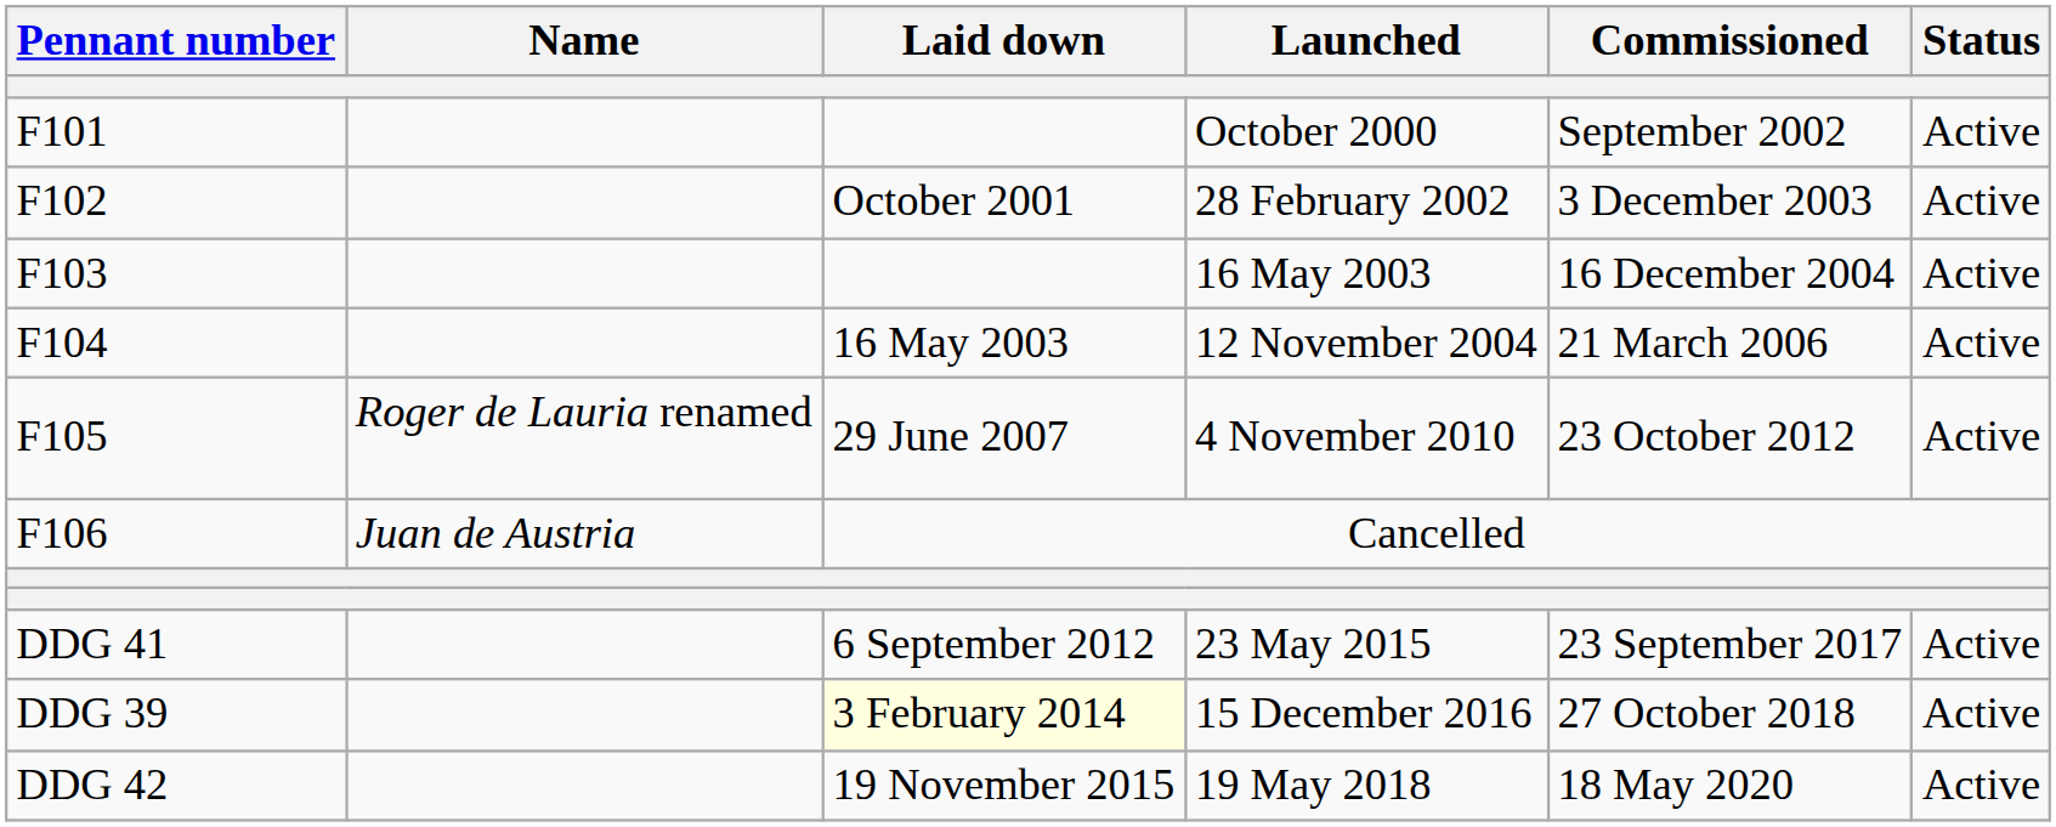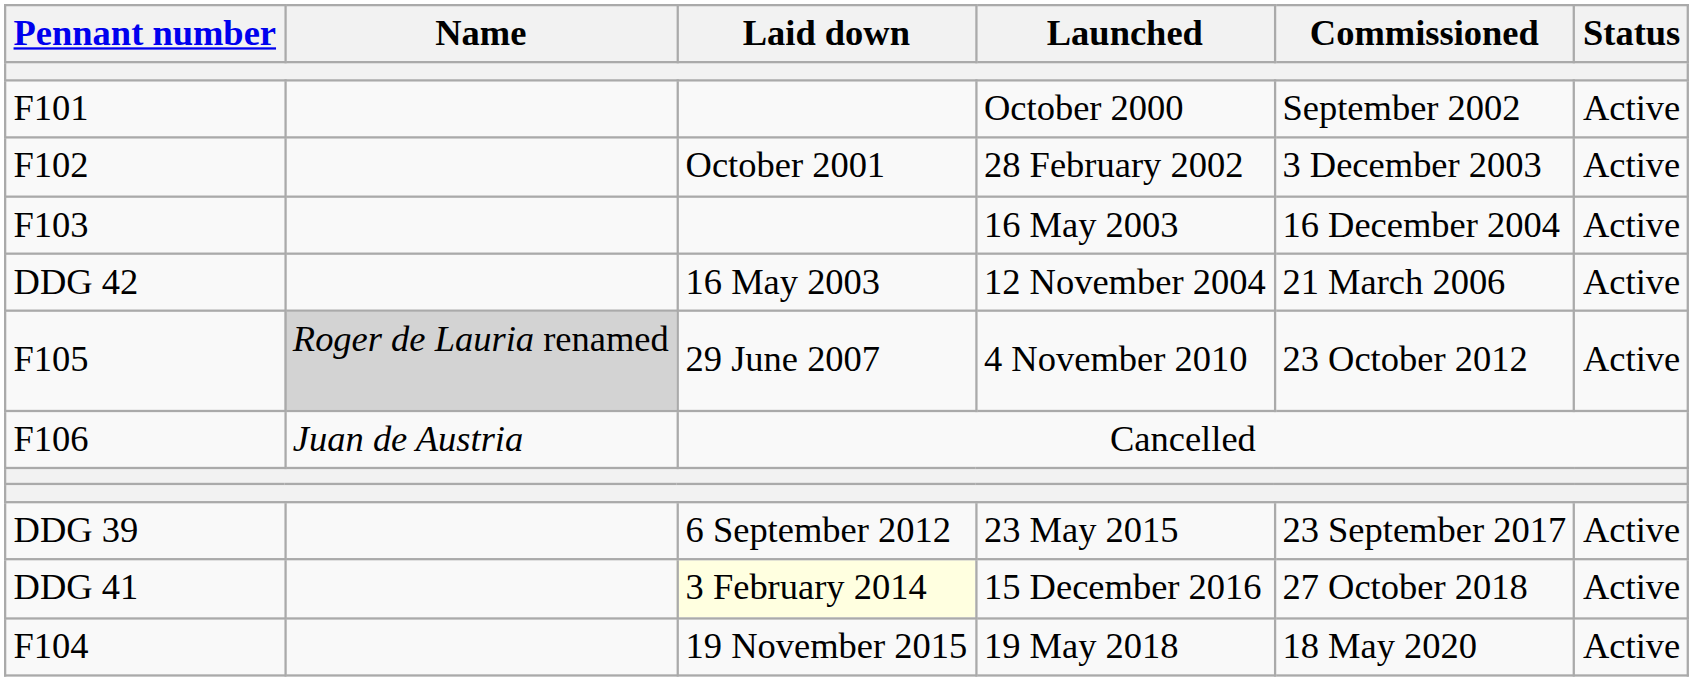12 November 2004 | Pennant number: F104 -> DDG 42
4 November 2010 | Name: no background -> lightgrey background
23 May 2015 | Pennant number: DDG 41 -> DDG 39
15 December 2016 | Pennant number: DDG 39 -> DDG 41
19 May 2018 | Pennant number: DDG 42 -> F104
